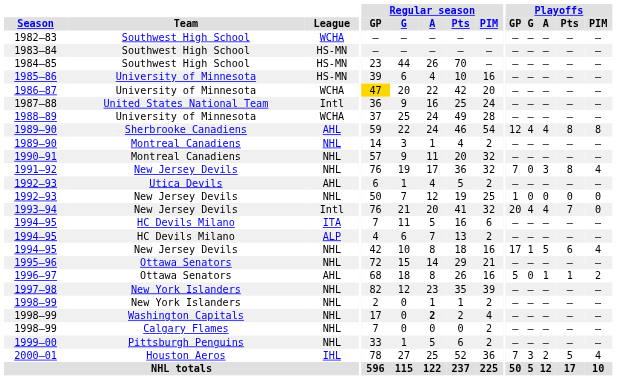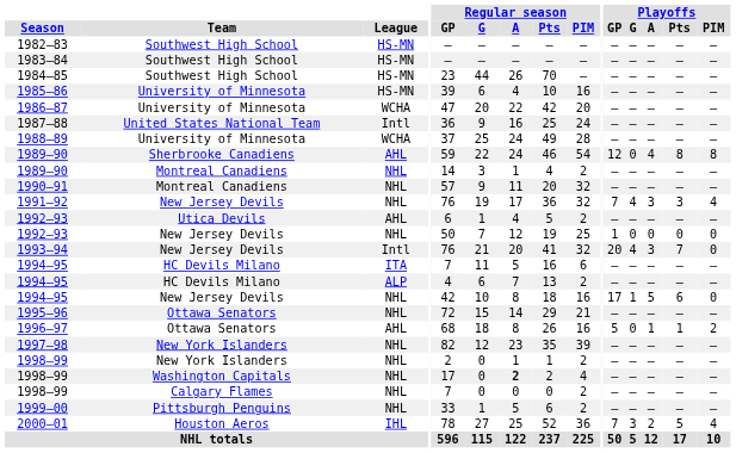1982–83 | League: WCHA -> HS-MN
1986–87 | Regular season / GP: gold background -> no background
1989–90 / Sherbrooke Canadiens | Playoffs / G: 4 -> 0
1991–92 | Playoffs / G: 0 -> 4
1991–92 | Playoffs / Pts: 8 -> 3
1993–94 | Playoffs / A: 4 -> 3
1994–95 / New Jersey Devils | Playoffs / PIM: 4 -> 0
